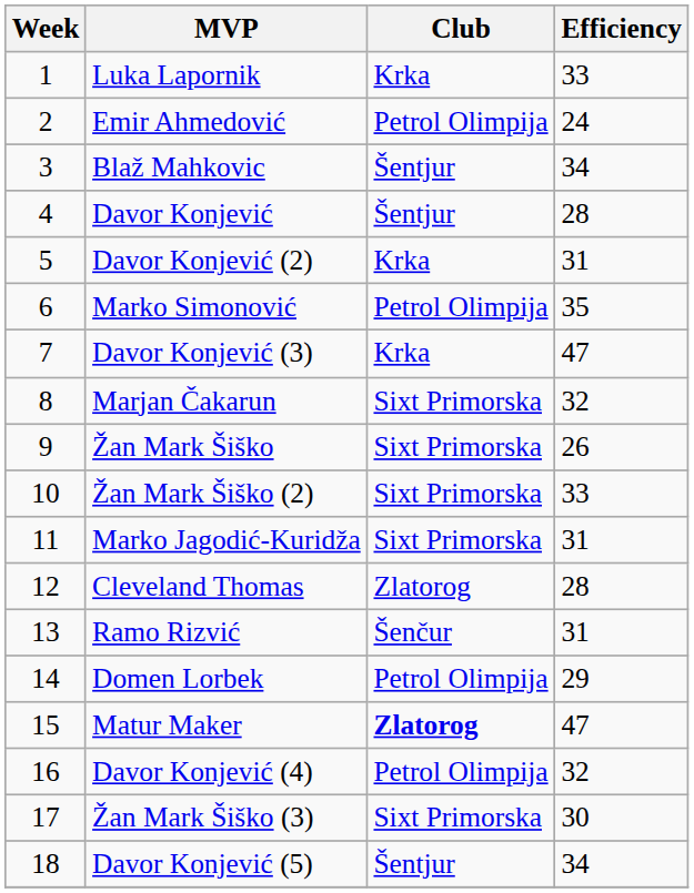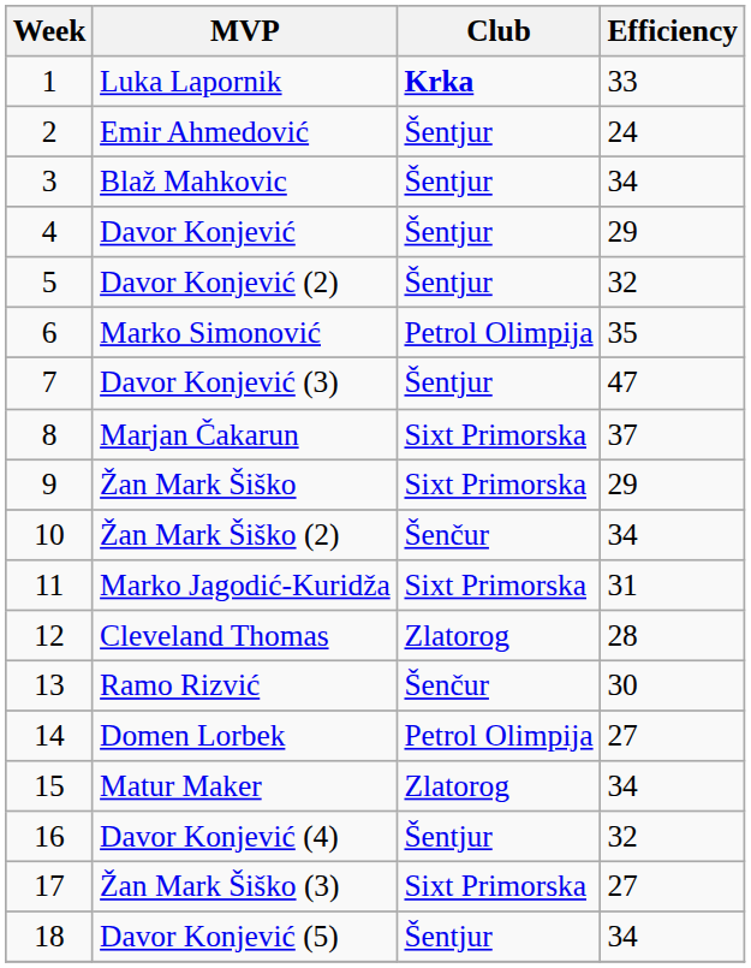Luka Lapornik | Club: normal -> bold
Emir Ahmedović | Club: Petrol Olimpija -> Šentjur
Davor Konjević | Efficiency: 28 -> 29
Davor Konjević (2) | Club: Krka -> Šentjur
Davor Konjević (2) | Efficiency: 31 -> 32
Davor Konjević (3) | Club: Krka -> Šentjur
Marjan Čakarun | Efficiency: 32 -> 37
Žan Mark Šiško | Efficiency: 26 -> 29
Žan Mark Šiško (2) | Club: Sixt Primorska -> Šenčur
Žan Mark Šiško (2) | Efficiency: 33 -> 34
Ramo Rizvić | Efficiency: 31 -> 30
Domen Lorbek | Efficiency: 29 -> 27
Matur Maker | Club: bold -> normal
Matur Maker | Efficiency: 47 -> 34
Davor Konjević (4) | Club: Petrol Olimpija -> Šentjur
Žan Mark Šiško (3) | Efficiency: 30 -> 27
